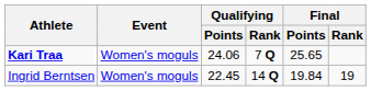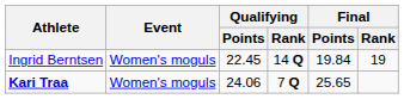rows swapped: Ingrid Berntsen <-> Kari Traa
